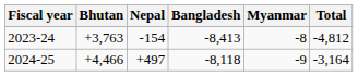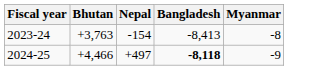- column: Total | -4,812 | -3,164
2024-25 | Bangladesh: normal -> bold
